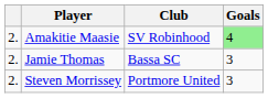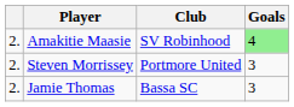rows swapped: Jamie Thomas <-> Steven Morrissey
